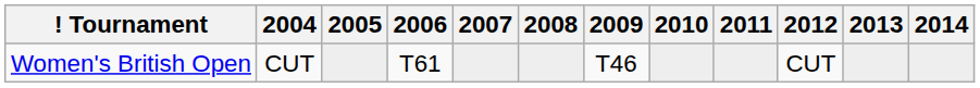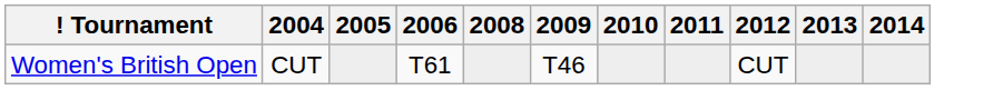- column: 2007
